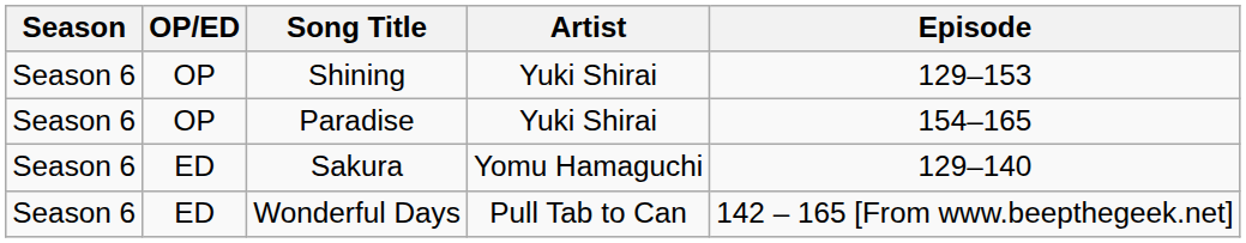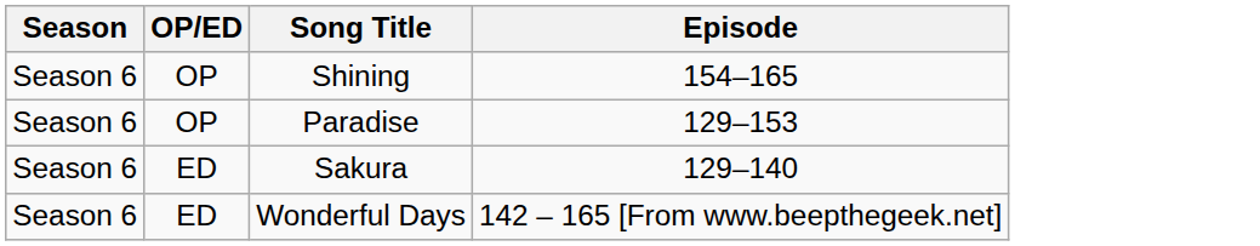- column: Artist | Yuki Shirai | Yuki Shirai | Yomu Hamaguchi | Pull Tab to Can
Shining | Episode: 129–153 -> 154–165
Paradise | Episode: 154–165 -> 129–153
